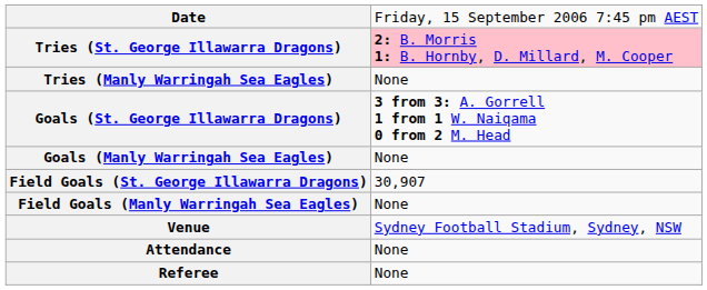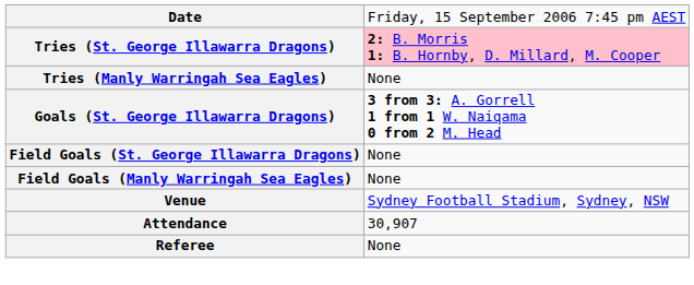- row: Goals (Manly Warringah Sea Eagles) | None
Field Goals (St. George Illawarra Dragons) | column 2: 30,907 -> None
Attendance | column 2: None -> 30,907
